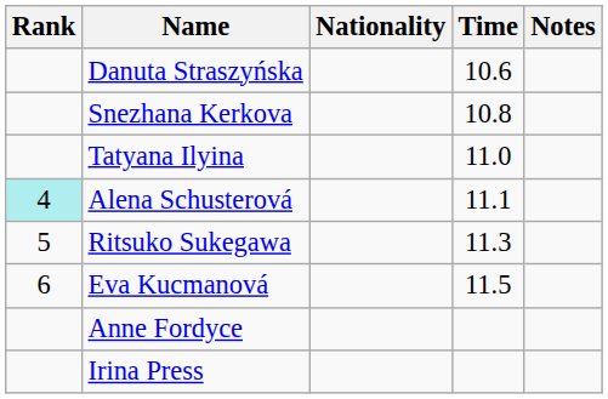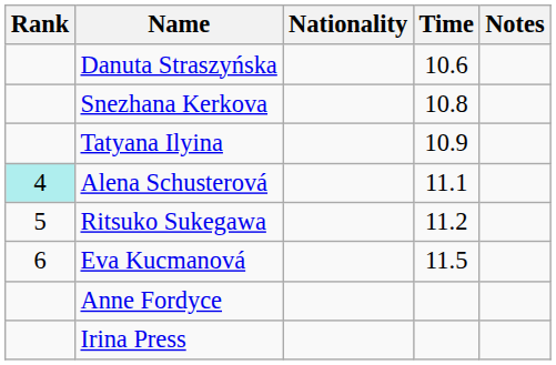Tatyana Ilyina | Time: 11.0 -> 10.9
Ritsuko Sukegawa | Time: 11.3 -> 11.2
